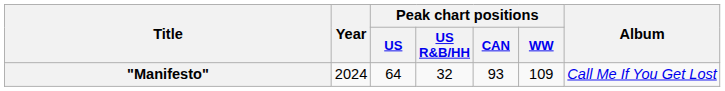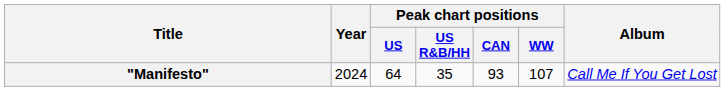"Manifesto" | Peak chart positions / US R&B/HH: 32 -> 35
"Manifesto" | Peak chart positions / WW: 109 -> 107
